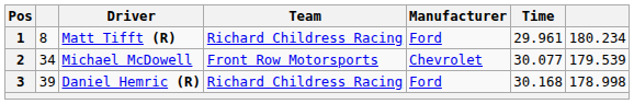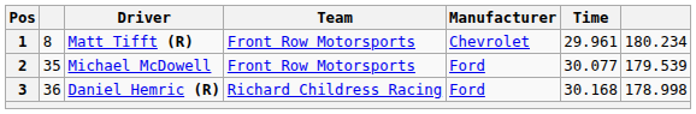1 | Team: Richard Childress Racing -> Front Row Motorsports
1 | Manufacturer: Ford -> Chevrolet
2 | column 2: 34 -> 35
2 | Manufacturer: Chevrolet -> Ford
3 | column 2: 39 -> 36
